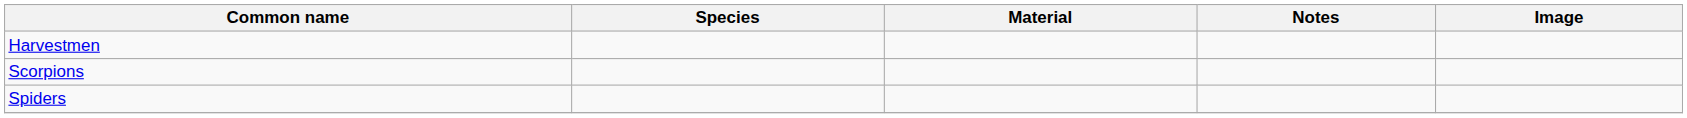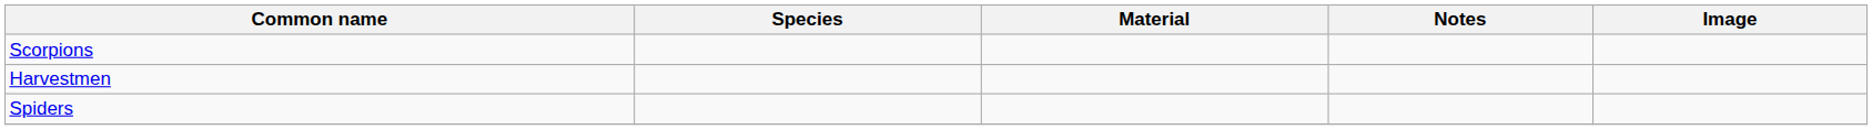rows swapped: Harvestmen <-> Scorpions
